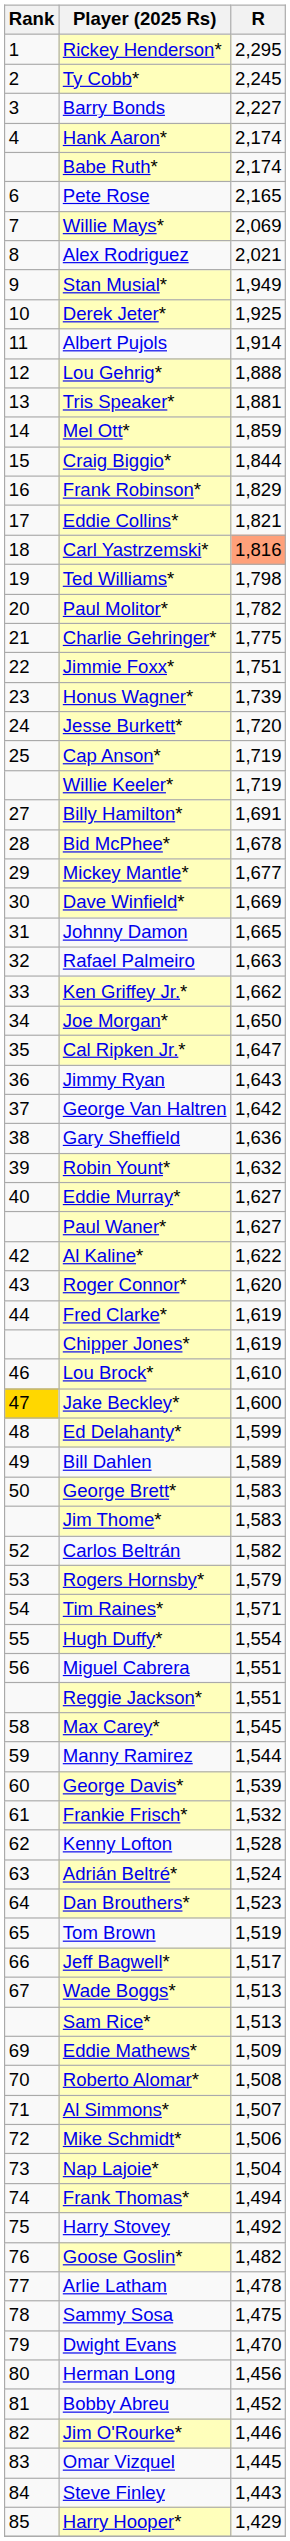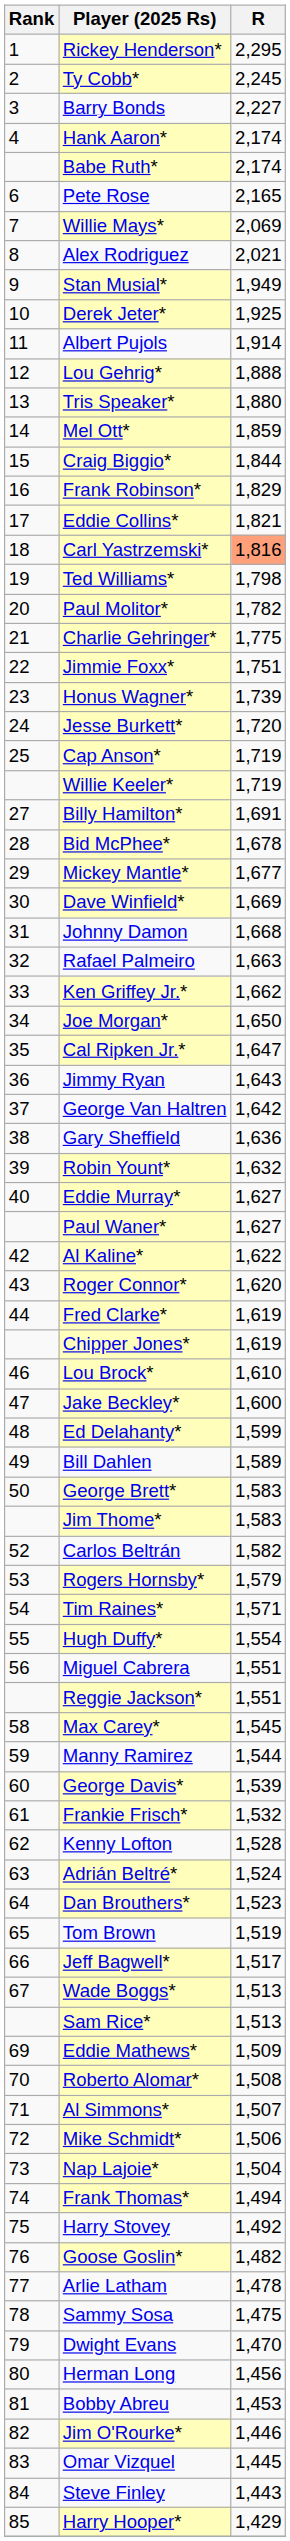Tris Speaker* | R: 1,881 -> 1,880
Johnny Damon | R: 1,665 -> 1,668
Jake Beckley* | Rank: gold background -> no background
Bobby Abreu | R: 1,452 -> 1,453
